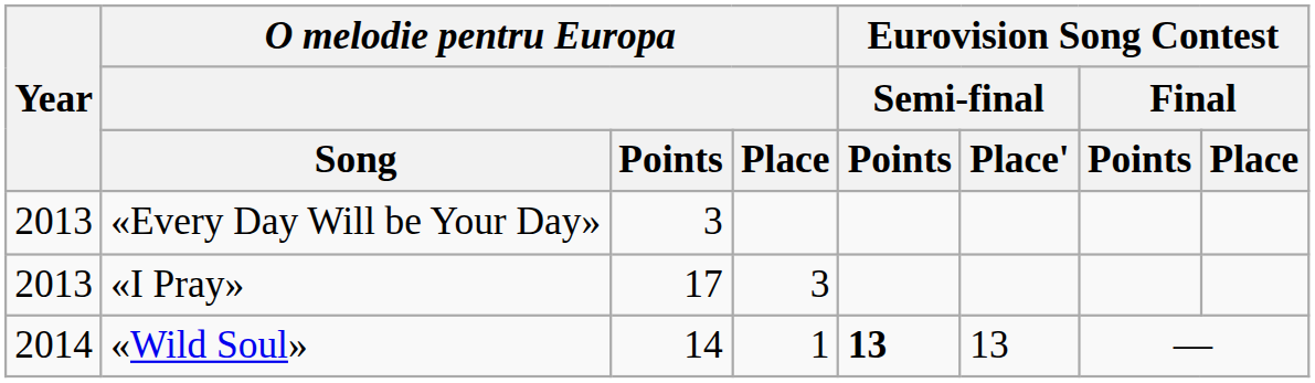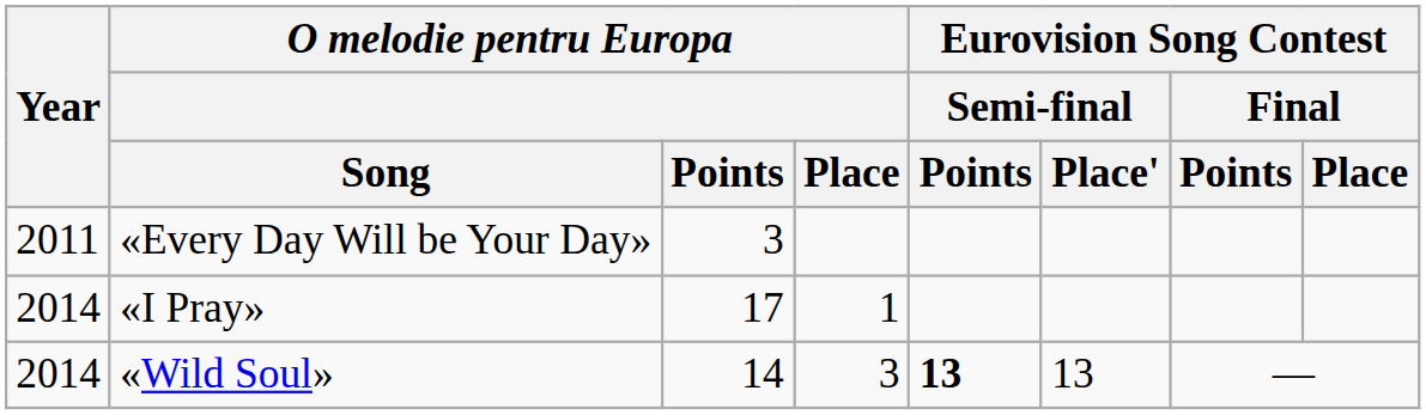«Every Day Will be Your Day» | Year: 2013 -> 2011
«I Pray» | Year: 2013 -> 2014
«I Pray» | O melodie pentru Europa / Place: 3 -> 1
«Wild Soul» | O melodie pentru Europa / Place: 1 -> 3
